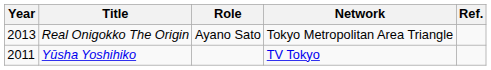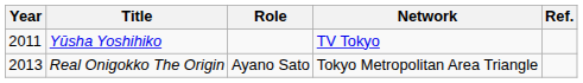rows swapped: Yūsha Yoshihiko <-> Real Onigokko The Origin
